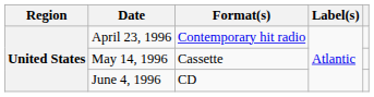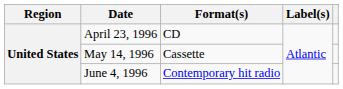April 23, 1996 | Format(s): Contemporary hit radio -> CD
June 4, 1996 | Format(s): CD -> Contemporary hit radio
